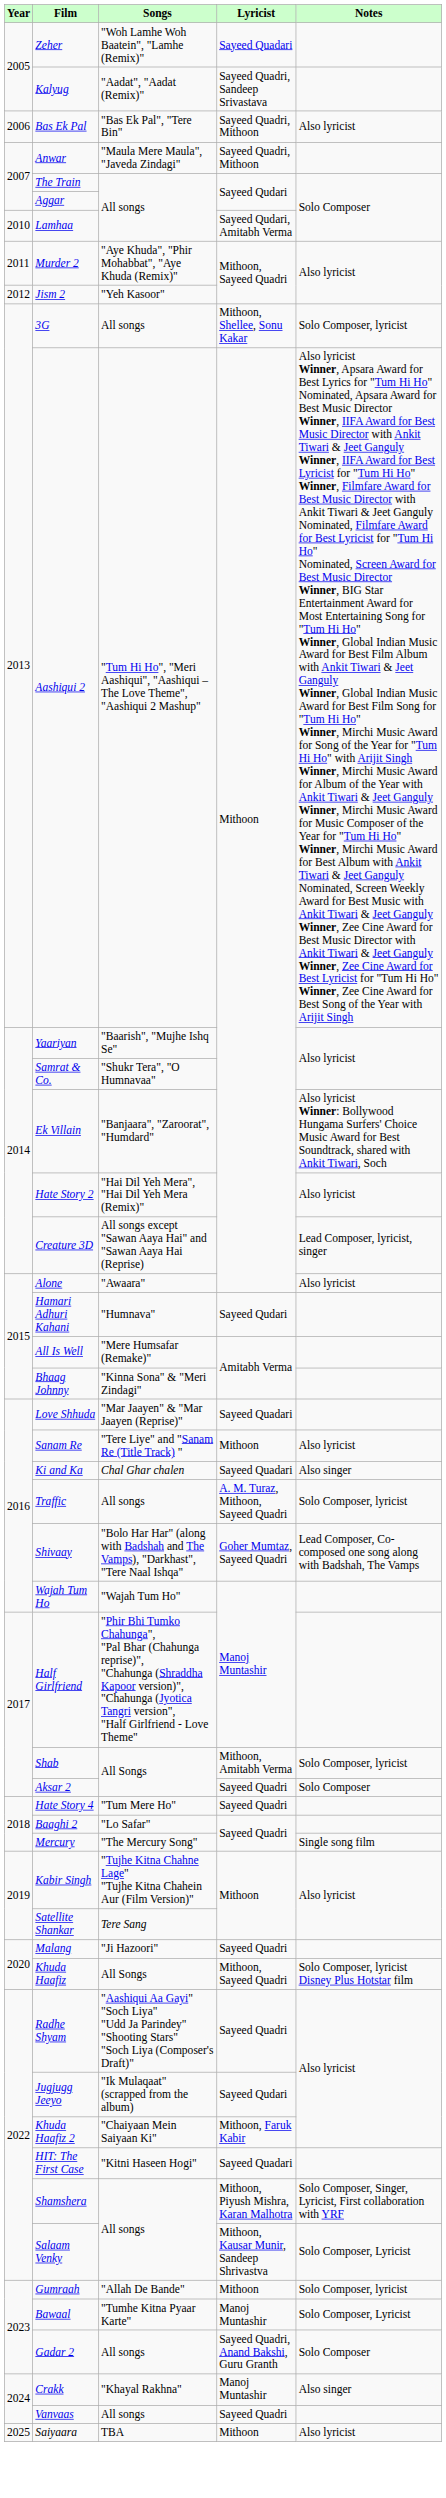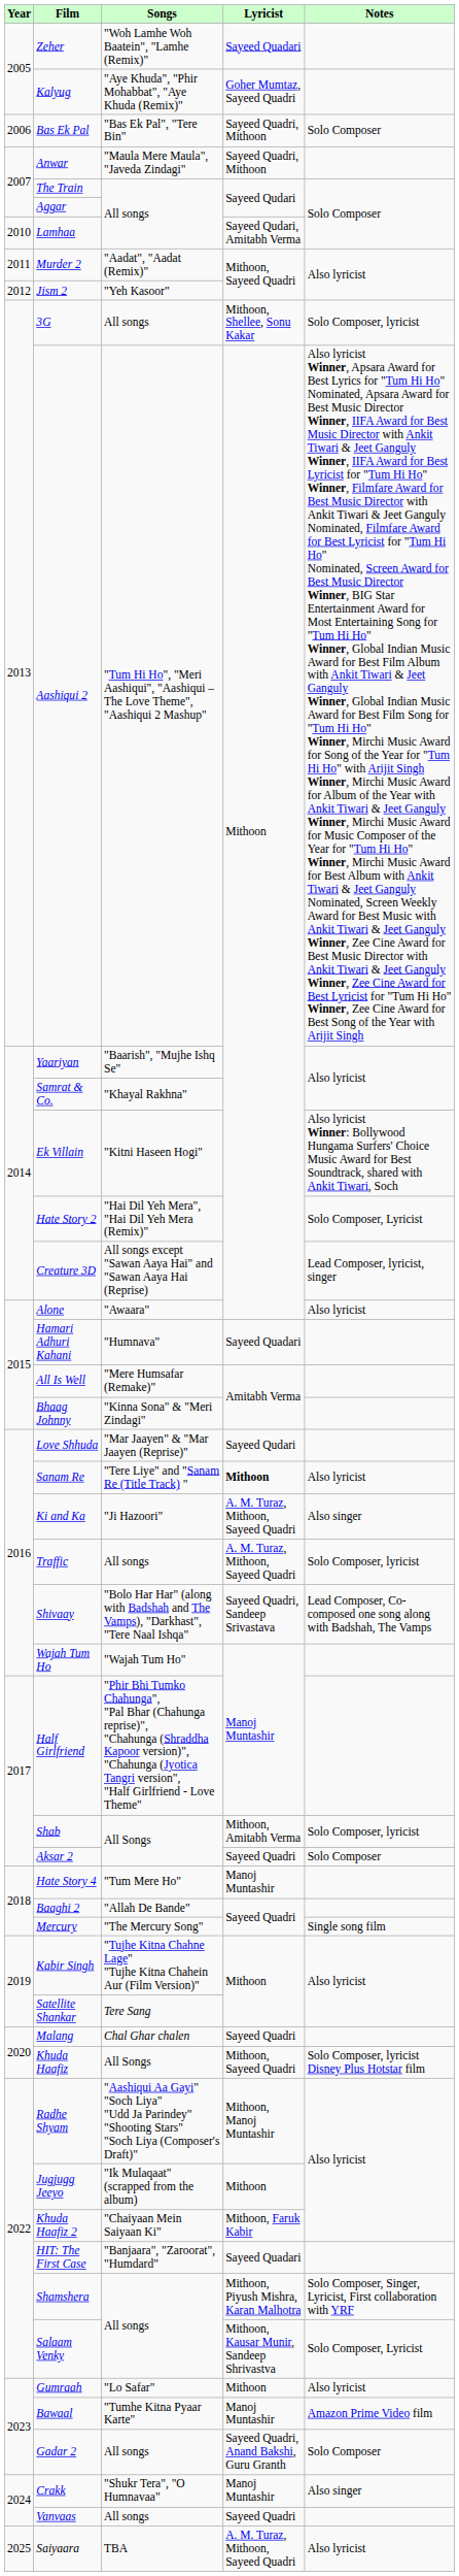Kalyug | Songs: "Aadat", "Aadat (Remix)" -> "Aye Khuda", "Phir Mohabbat", "Aye Khuda (Remix)"
Kalyug | Lyricist: Sayeed Quadri, Sandeep Srivastava -> Goher Mumtaz, Sayeed Quadri
Bas Ek Pal | Notes: Also lyricist -> Solo Composer
Murder 2 | Songs: "Aye Khuda", "Phir Mohabbat", "Aye Khuda (Remix)" -> "Aadat", "Aadat (Remix)"
Samrat & Co. | Songs: "Shukr Tera", "O Humnavaa" -> "Khayal Rakhna"
Ek Villain | Songs: "Banjaara", "Zaroorat", "Humdard" -> "Kitni Haseen Hogi"
Hate Story 2 | Notes: Also lyricist -> Solo Composer, Lyricist
Hamari Adhuri Kahani | Lyricist: Sayeed Qudari -> Sayeed Quadari
Love Shhuda | Lyricist: Sayeed Quadari -> Sayeed Qudari
Sanam Re | Lyricist: normal -> bold
Ki and Ka | Songs: Chal Ghar chalen -> "Ji Hazoori"
Ki and Ka | Lyricist: Sayeed Quadari -> A. M. Turaz, Mithoon, Sayeed Quadri
Shivaay | Lyricist: Goher Mumtaz, Sayeed Quadri -> Sayeed Quadri, Sandeep Srivastava
Hate Story 4 | Lyricist: Sayeed Quadri -> Manoj Muntashir
Baaghi 2 | Songs: "Lo Safar" -> "Allah De Bande"
Malang | Songs: "Ji Hazoori" -> Chal Ghar chalen
Radhe Shyam | Lyricist: Sayeed Quadri -> Mithoon, Manoj Muntashir
Jugjugg Jeeyo | Lyricist: Sayeed Qudari -> Mithoon
HIT: The First Case | Songs: "Kitni Haseen Hogi" -> "Banjaara", "Zaroorat", "Humdard"
Gumraah | Songs: "Allah De Bande" -> "Lo Safar"
Gumraah | Notes: Solo Composer, lyricist -> Also lyricist
Bawaal | Notes: Solo Composer, Lyricist -> Amazon Prime Video film
Crakk | Songs: "Khayal Rakhna" -> "Shukr Tera", "O Humnavaa"
Saiyaara | Lyricist: Mithoon -> A. M. Turaz, Mithoon, Sayeed Quadri
